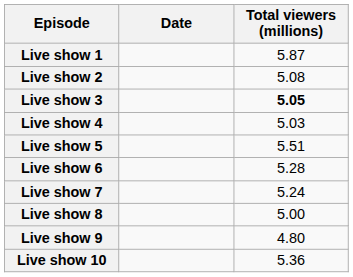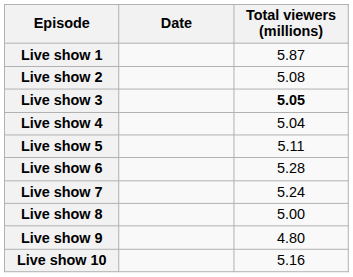Live show 4 | Total viewers (millions): 5.03 -> 5.04
Live show 5 | Total viewers (millions): 5.51 -> 5.11
Live show 10 | Total viewers (millions): 5.36 -> 5.16
